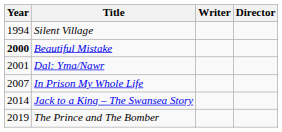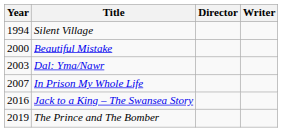columns swapped: Director <-> Writer
Beautiful Mistake | Year: bold -> normal
Dal: Yma/Nawr | Year: 2001 -> 2003
Jack to a King – The Swansea Story | Year: 2014 -> 2016
